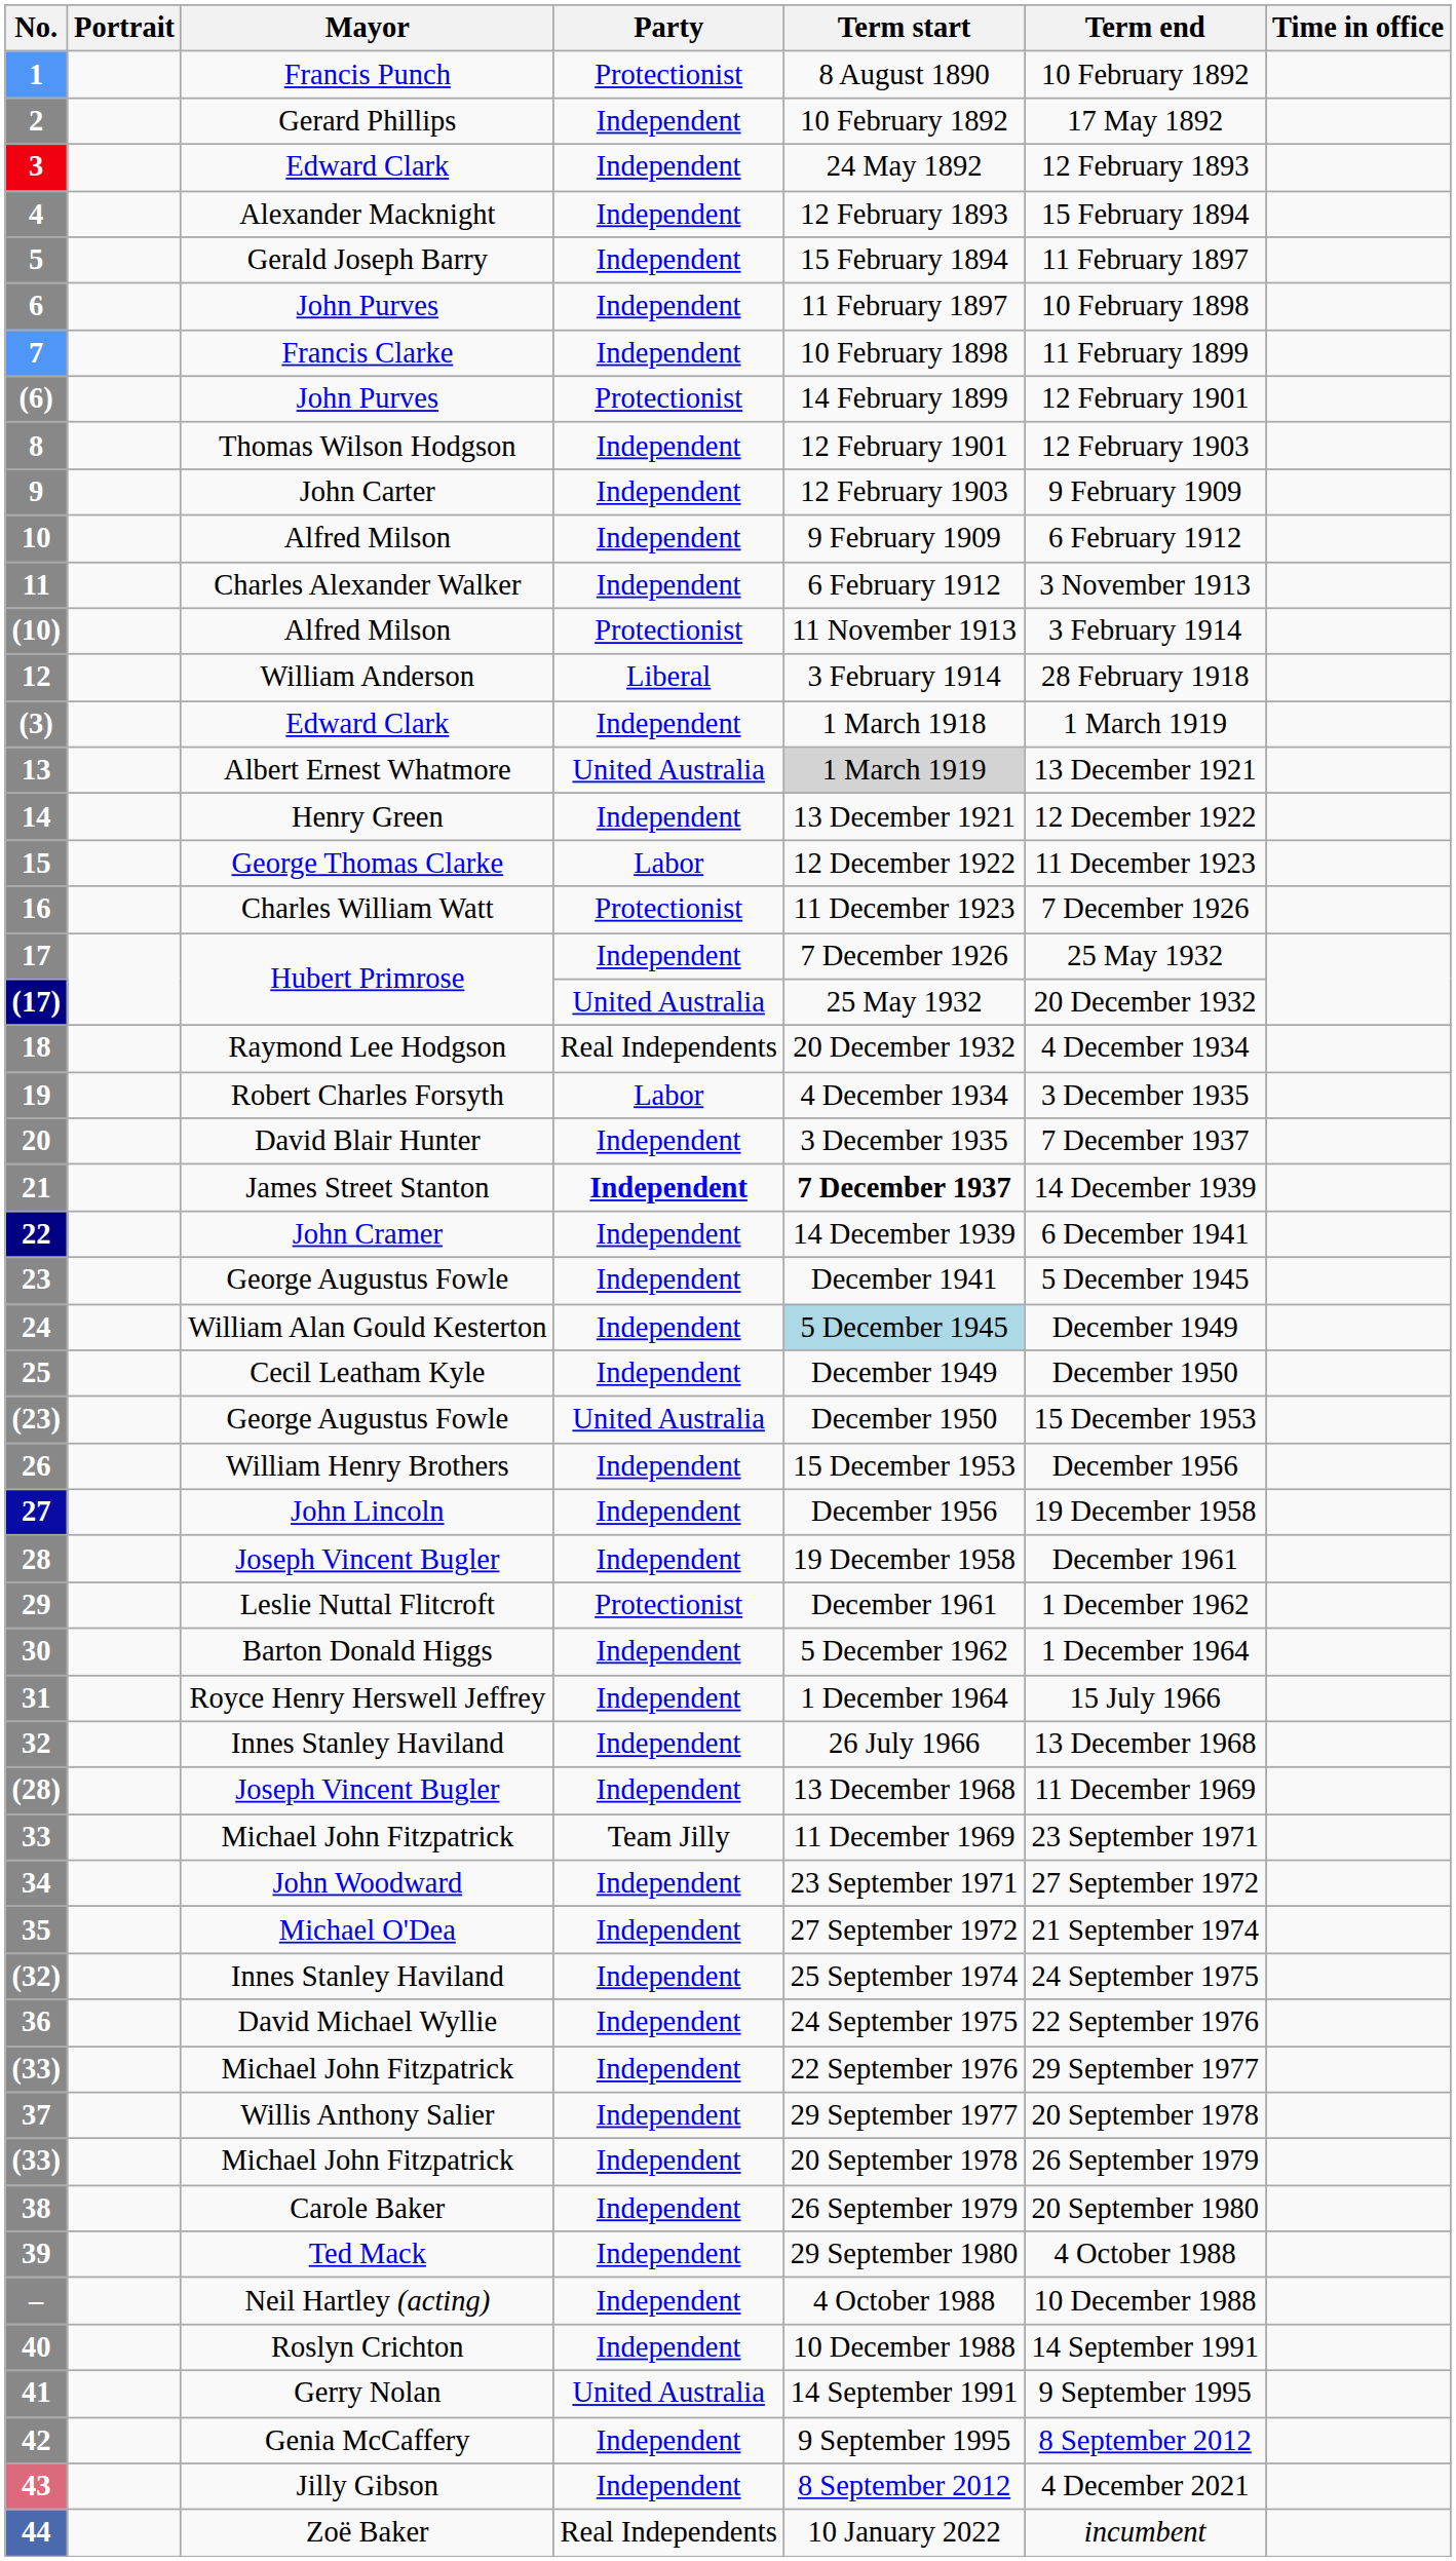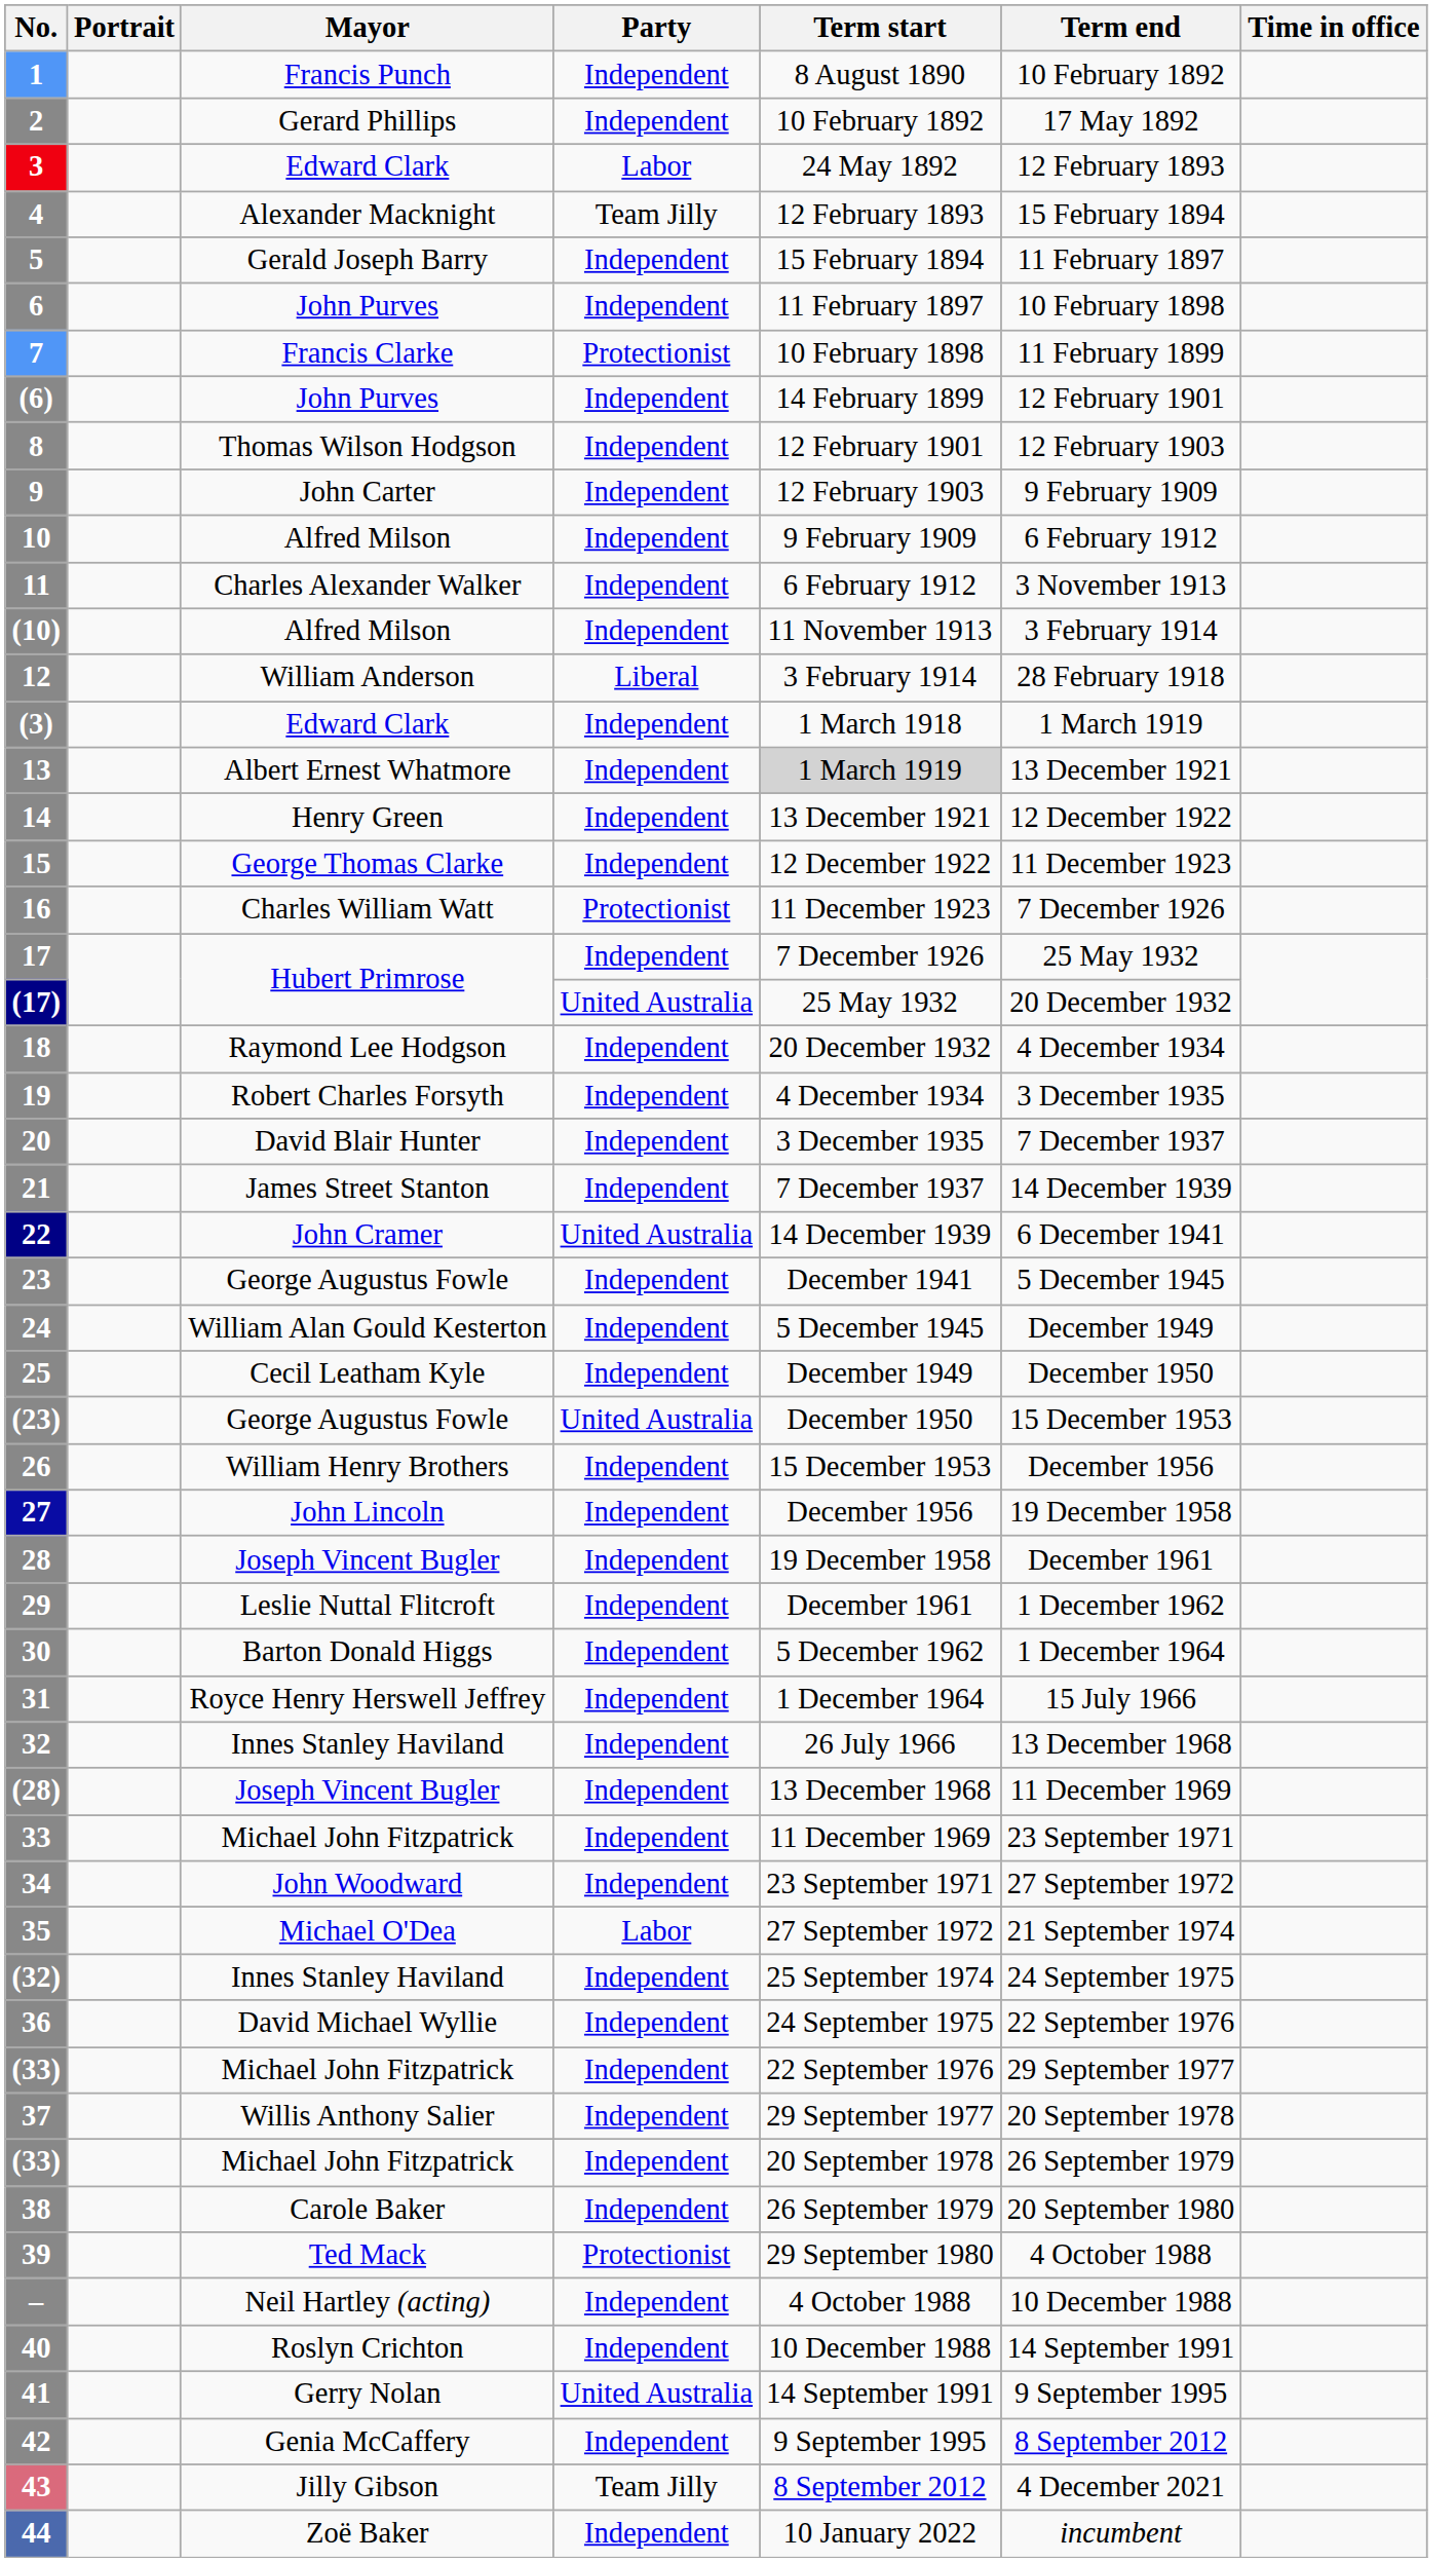1 | Party: Protectionist -> Independent
3 | Party: Independent -> Labor
4 | Party: Independent -> Team Jilly
7 | Party: Independent -> Protectionist
(6) | Party: Protectionist -> Independent
(10) | Party: Protectionist -> Independent
13 | Party: United Australia -> Independent
15 | Party: Labor -> Independent
18 | Party: Real Independents -> Independent
19 | Party: Labor -> Independent
21 | Party: bold -> normal
21 | Term start: bold -> normal
22 | Party: Independent -> United Australia
24 | Term start: lightblue background -> no background
29 | Party: Protectionist -> Independent
33 | Party: Team Jilly -> Independent
35 | Party: Independent -> Labor
39 | Party: Independent -> Protectionist
43 | Party: Independent -> Team Jilly
44 | Party: Real Independents -> Independent
